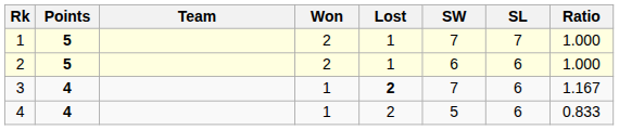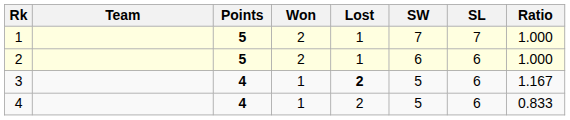columns swapped: Team <-> Points
3 | SW: 7 -> 5
